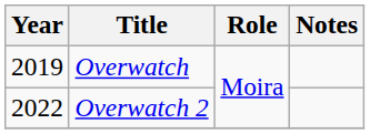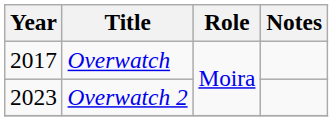Overwatch | Year: 2019 -> 2017
Overwatch 2 | Year: 2022 -> 2023
